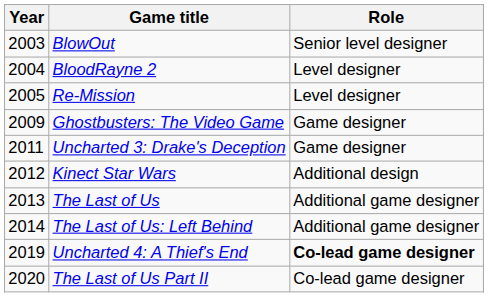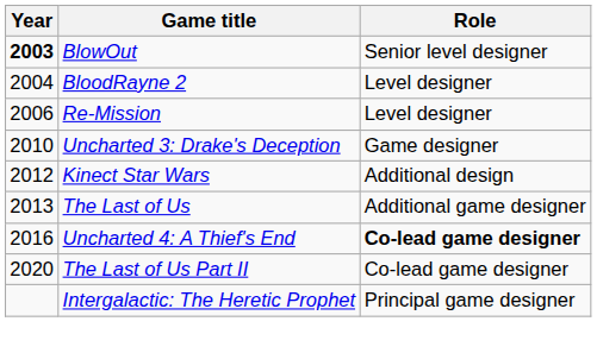BlowOut | Year: normal -> bold
Re-Mission | Year: 2005 -> 2006
- row: 2009 | Ghostbusters: The Video Game | Game designer
Uncharted 3: Drake's Deception | Year: 2011 -> 2010
- row: 2014 | The Last of Us: Left Behind | Additional game designer
Uncharted 4: A Thief's End | Year: 2019 -> 2016
+ row: Intergalactic: The Heretic Prophet | Principal game designer
